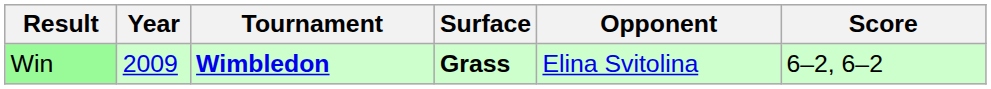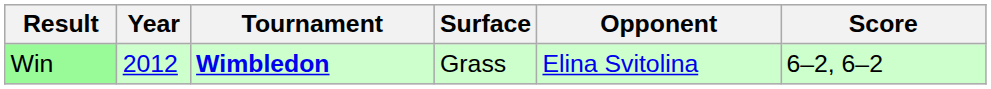Win | Year: 2009 -> 2012
Win | Surface: bold -> normal
